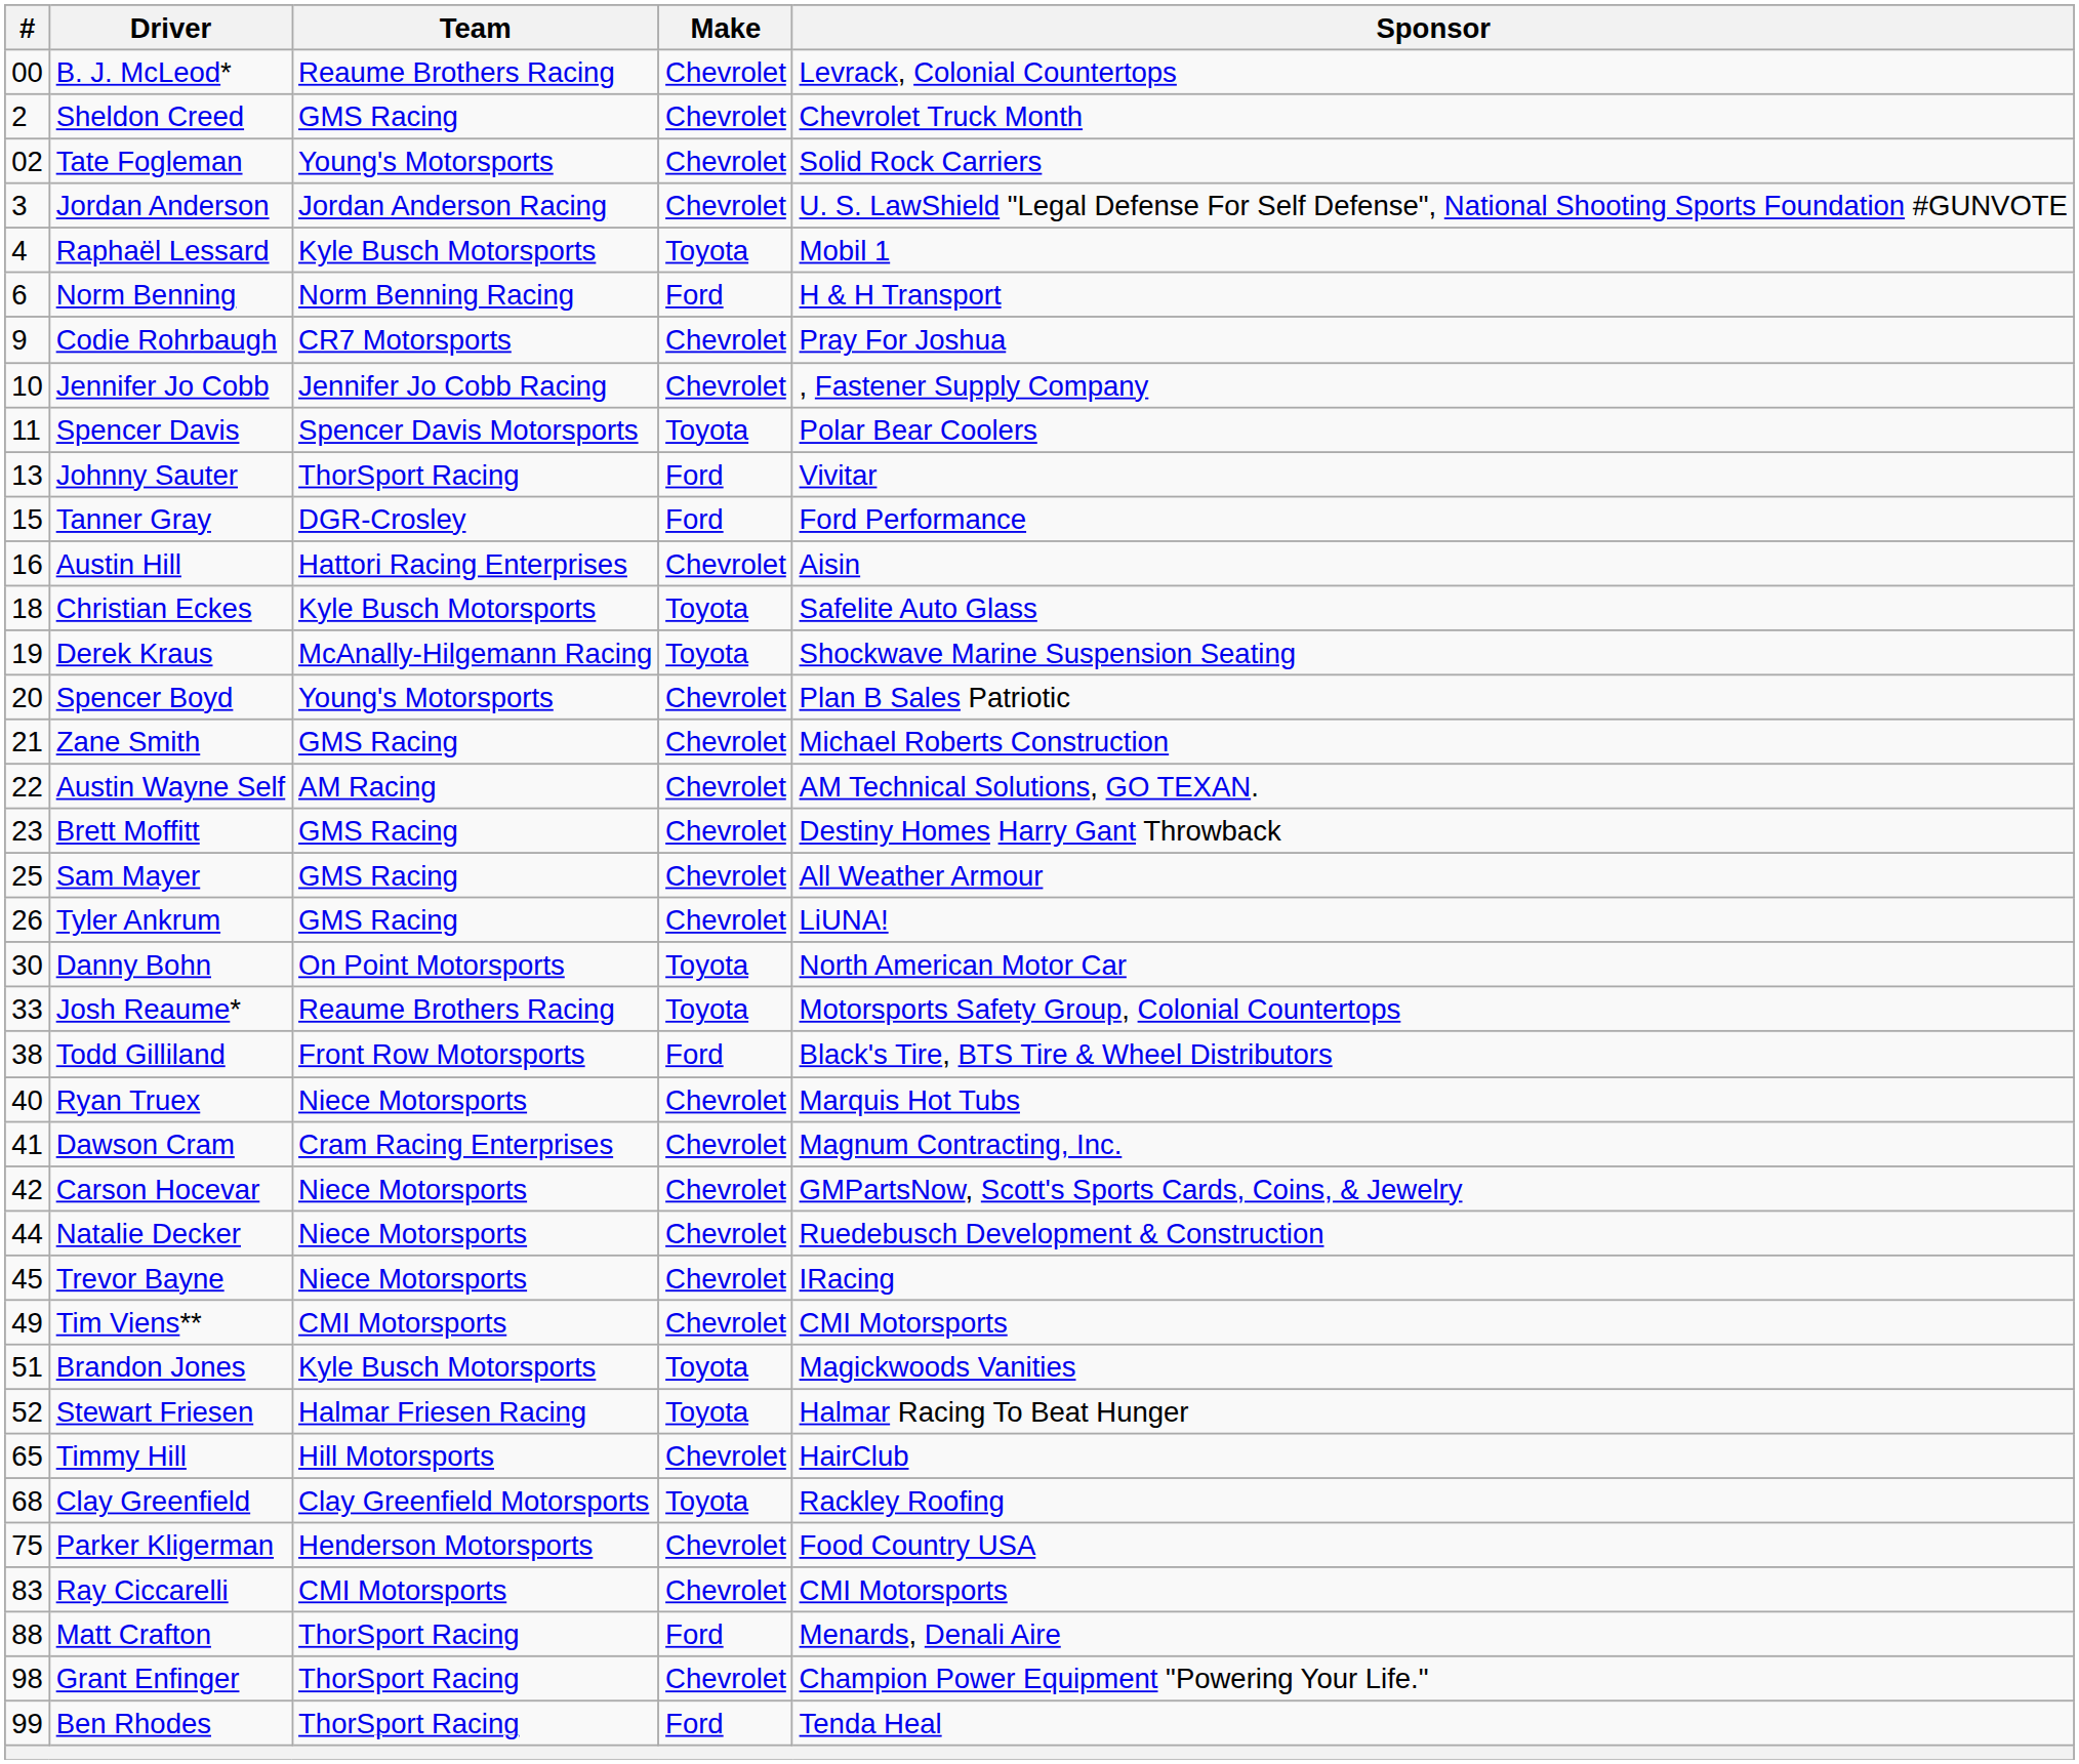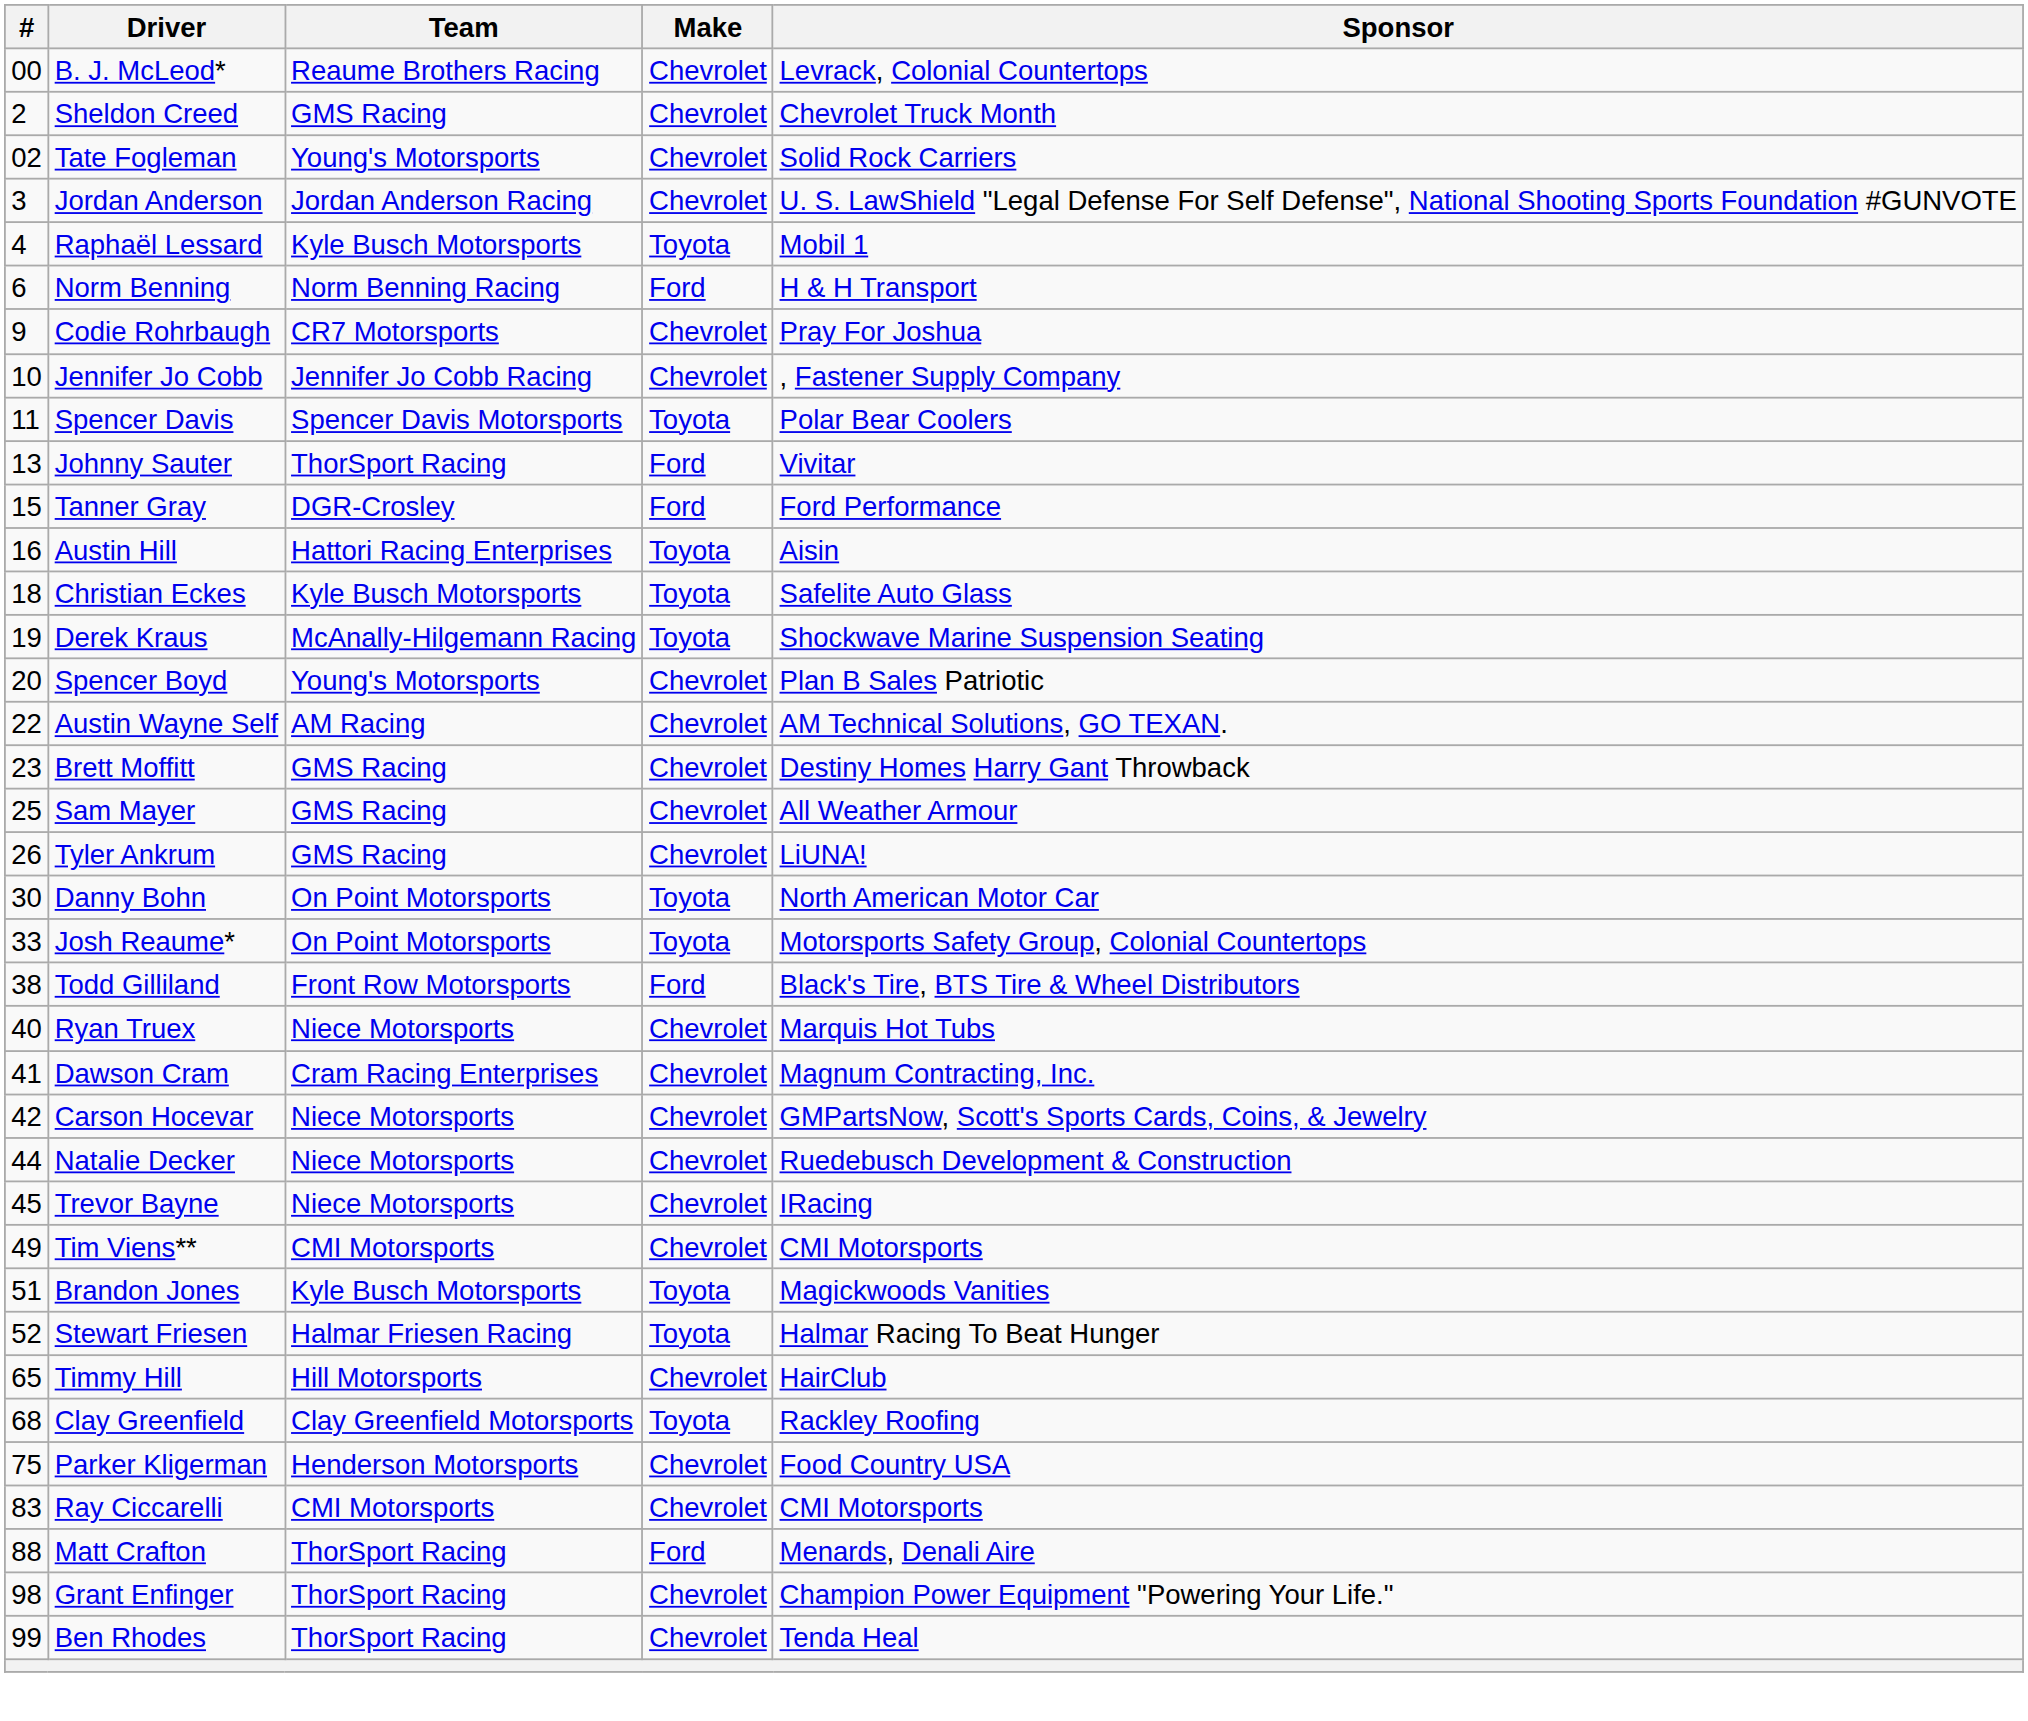Austin Hill | Make: Chevrolet -> Toyota
- row: 21 | Zane Smith | GMS Racing | Chevrolet | Michael Roberts Construction
Josh Reaume* | Team: Reaume Brothers Racing -> On Point Motorsports
Ben Rhodes | Make: Ford -> Chevrolet
